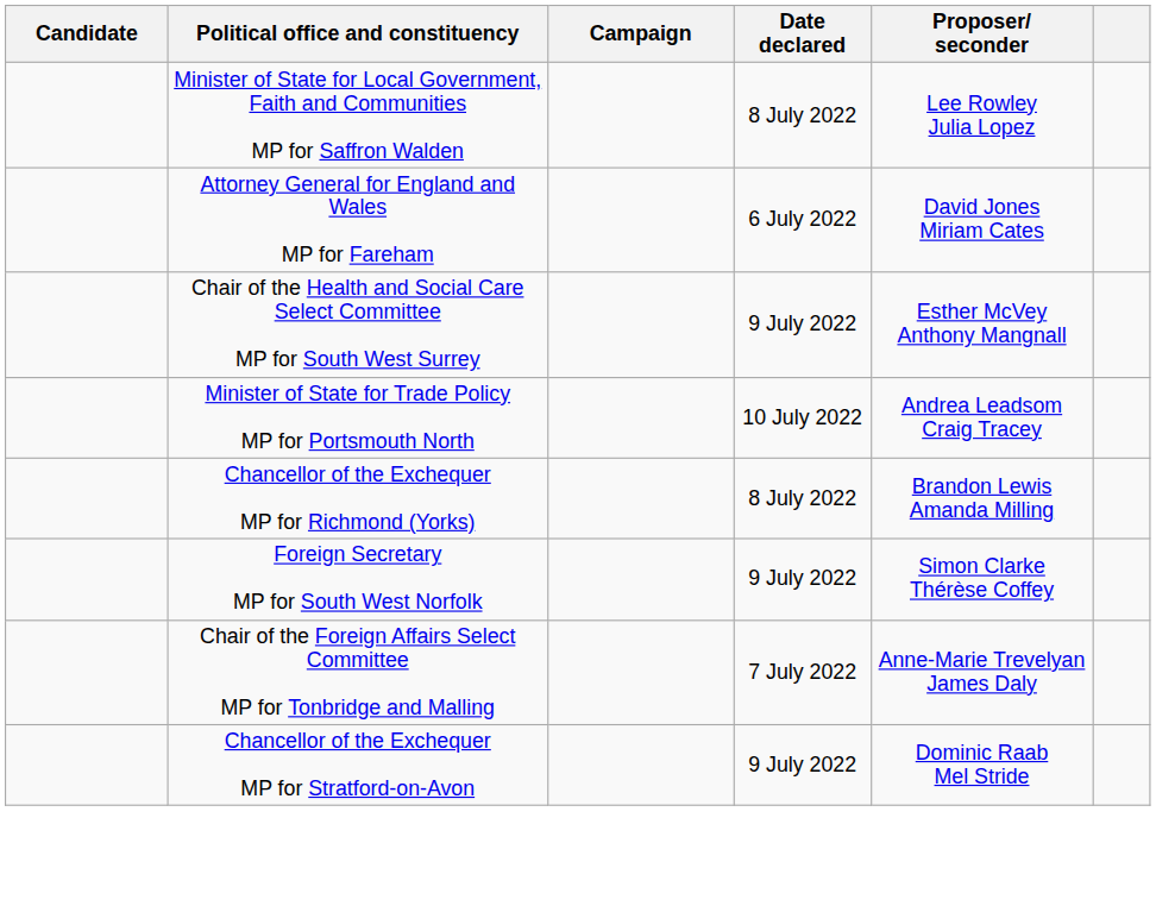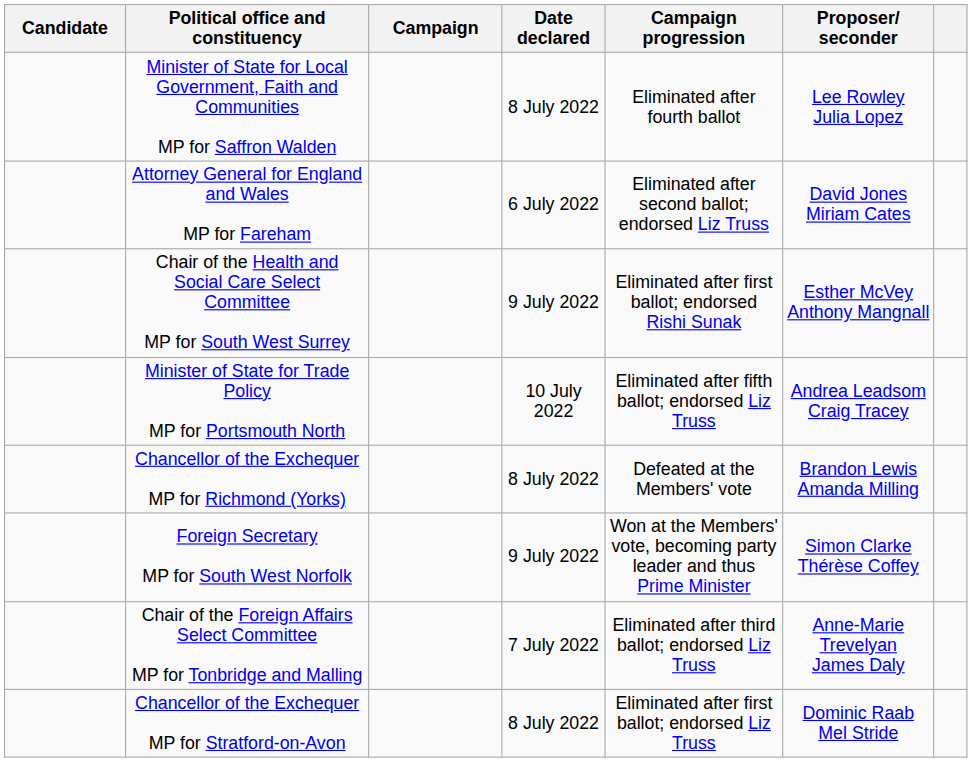+ column: Campaign progression | Eliminated after fourth ballot | Eliminated after second ballot; endorsed Liz Truss | Eliminated after first ballot; endorsed Rishi Sunak | Eliminated after fifth ballot; endorsed Liz Truss | Defeated at the Members' vote | Won at the Members' vote, becoming party leader and thus Prime Minister | Eliminated after third ballot; endorsed Liz Truss | Eliminated after first ballot; endorsed Liz Truss
Chancellor of the Exchequer MP for Stratford-on-Avon | Date declared: 9 July 2022 -> 8 July 2022
